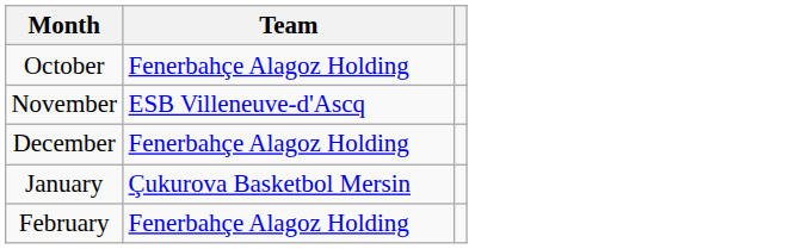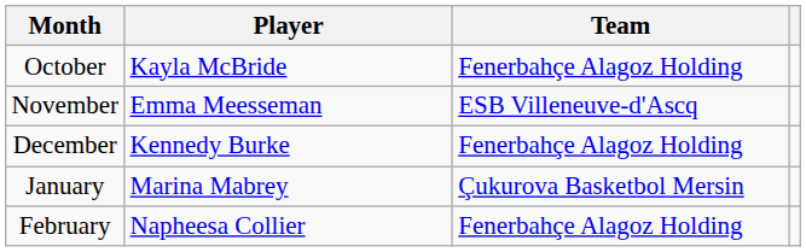+ column: Player | Kayla McBride | Emma Meesseman | Kennedy Burke | Marina Mabrey | Napheesa Collier
